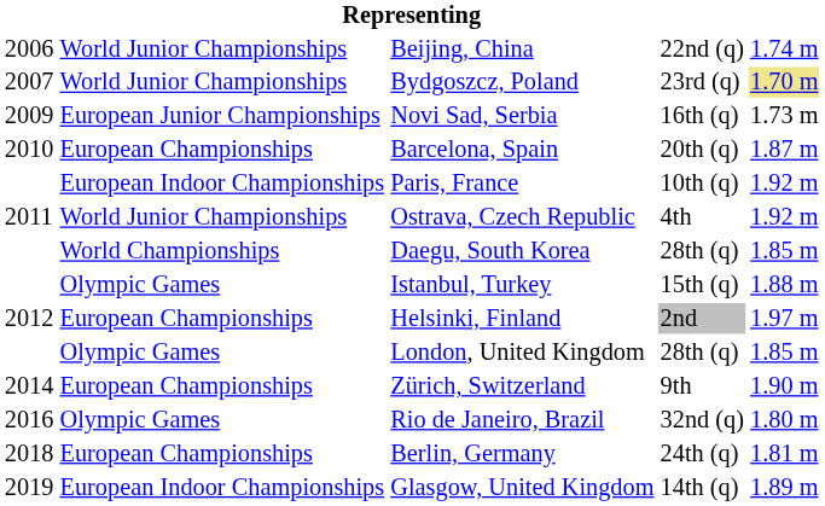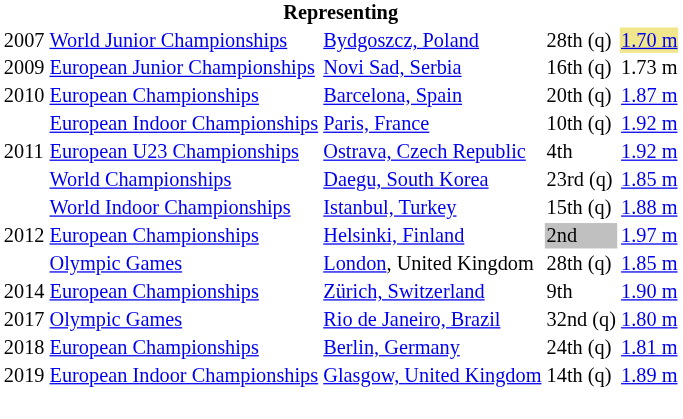- row: 2006 | World Junior Championships | Beijing, China | 22nd (q) | 1.74 m
Bydgoszcz, Poland | column 4: 23rd (q) -> 28th (q)
Ostrava, Czech Republic | column 2: World Junior Championships -> European U23 Championships
Daegu, South Korea | column 4: 28th (q) -> 23rd (q)
Istanbul, Turkey | column 2: Olympic Games -> World Indoor Championships
Rio de Janeiro, Brazil | column 1: 2016 -> 2017
